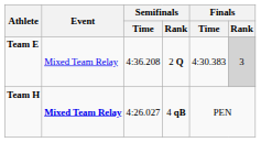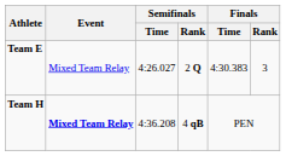Team E | Semifinals / Time: 4:36.208 -> 4:26.027
Team E | Finals / Rank: lightgrey background -> no background
Team H | Semifinals / Time: 4:26.027 -> 4:36.208
